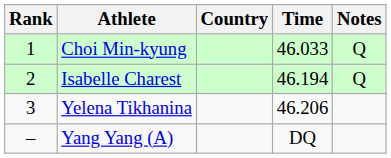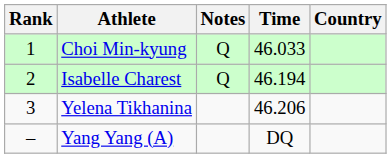columns swapped: Country <-> Notes
